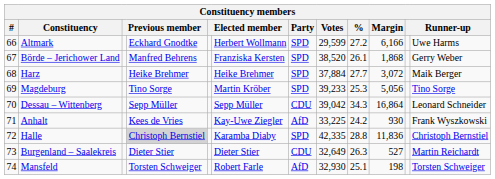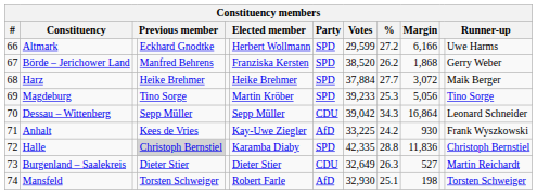Börde – Jerichower Land | %: 26.1 -> 26.2
